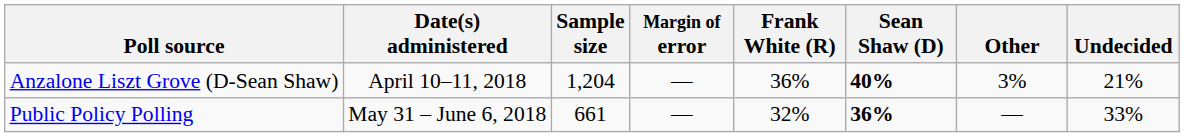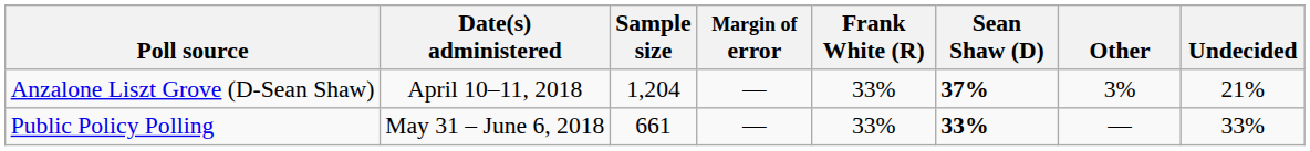Anzalone Liszt Grove (D-Sean Shaw) | Frank White (R): 36% -> 33%
Anzalone Liszt Grove (D-Sean Shaw) | Sean Shaw (D): 40% -> 37%
Public Policy Polling | Frank White (R): 32% -> 33%
Public Policy Polling | Sean Shaw (D): 36% -> 33%
